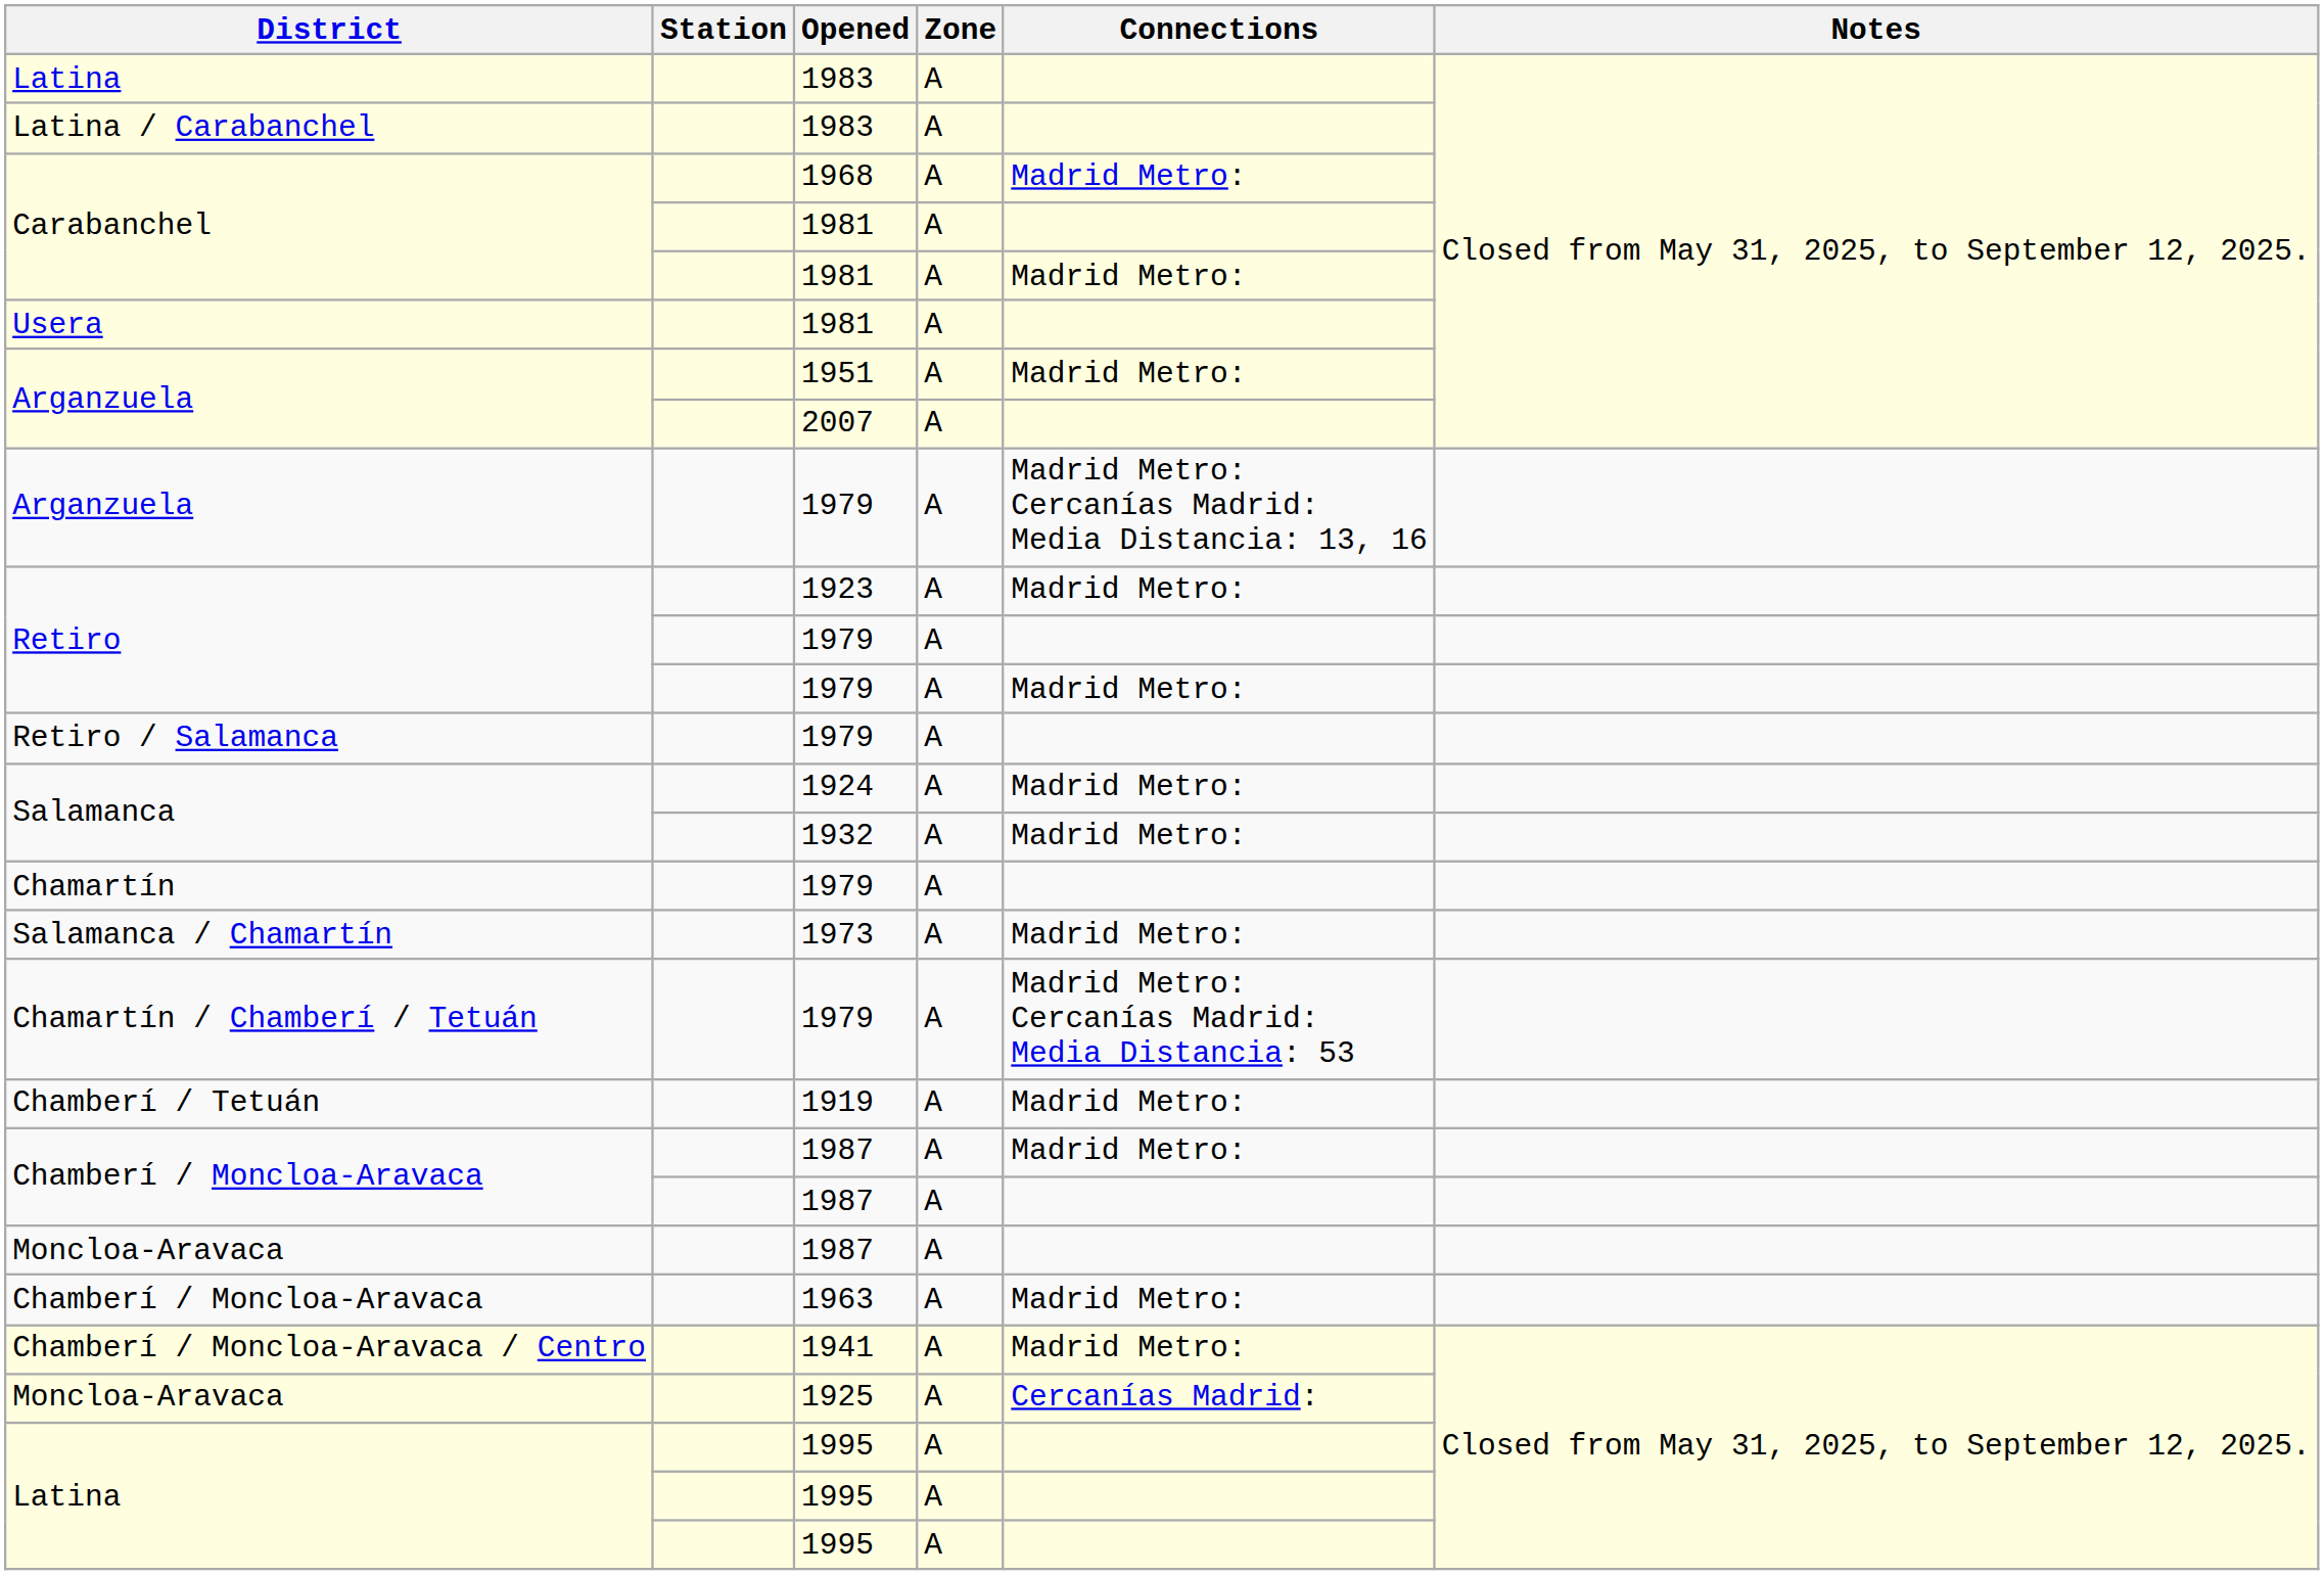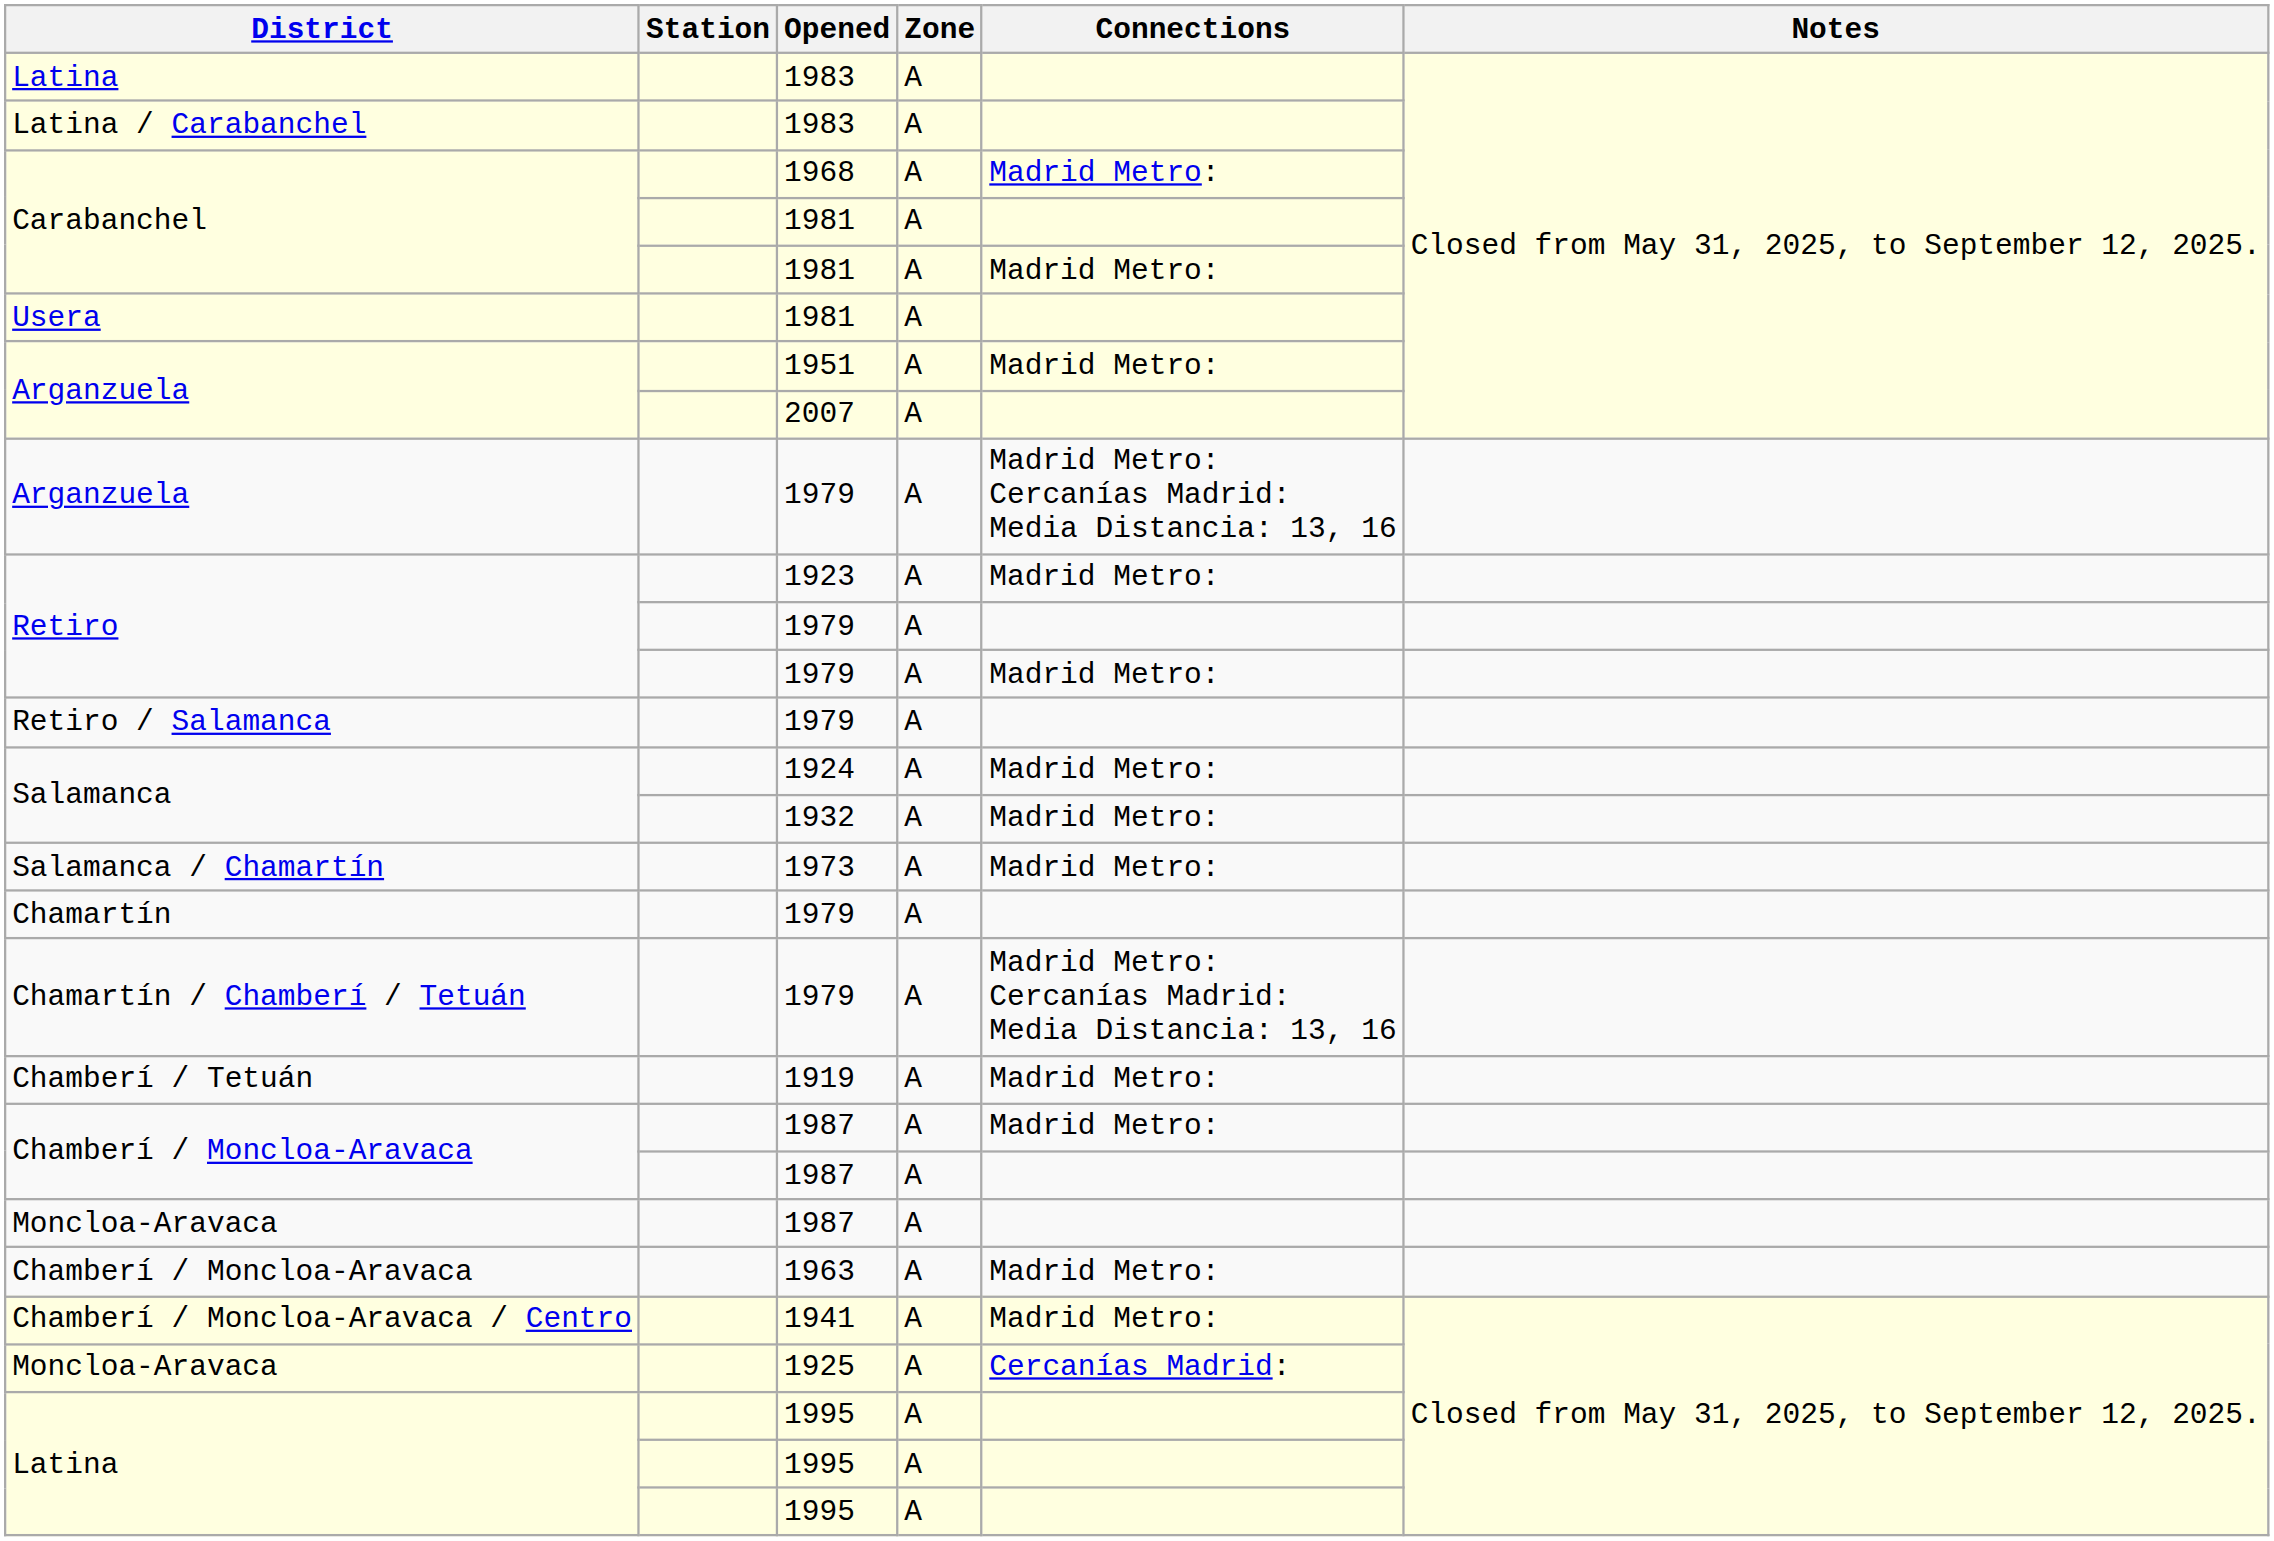rows swapped: 1973 <-> Chamartín / 1979
Chamartín / Chamberí / Tetuán / 1979 | Connections: Madrid Metro: Cercanías Madrid: Media Distancia: 53 -> Madrid Metro: Cercanías Madrid: Media Distancia: 13, 16
